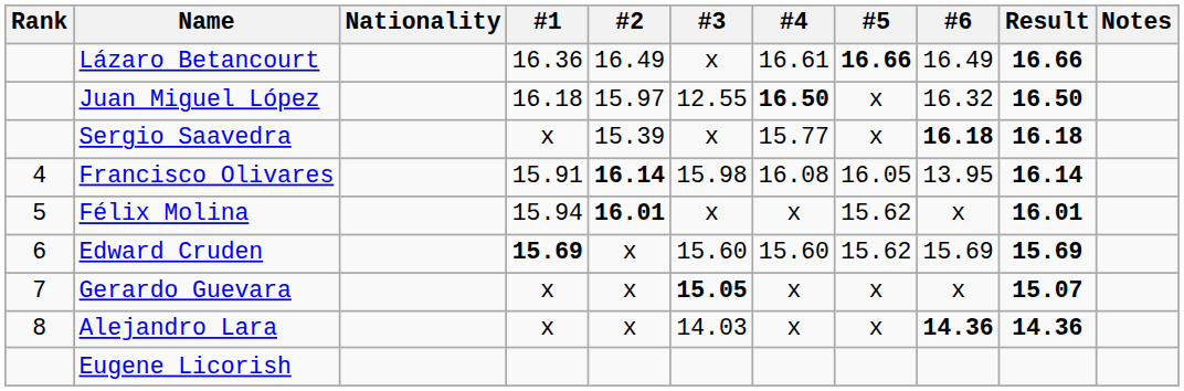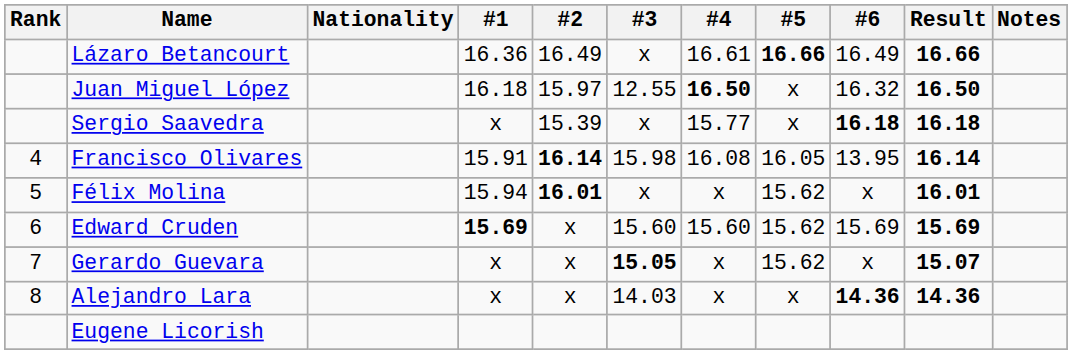Gerardo Guevara | #5: x -> 15.62
